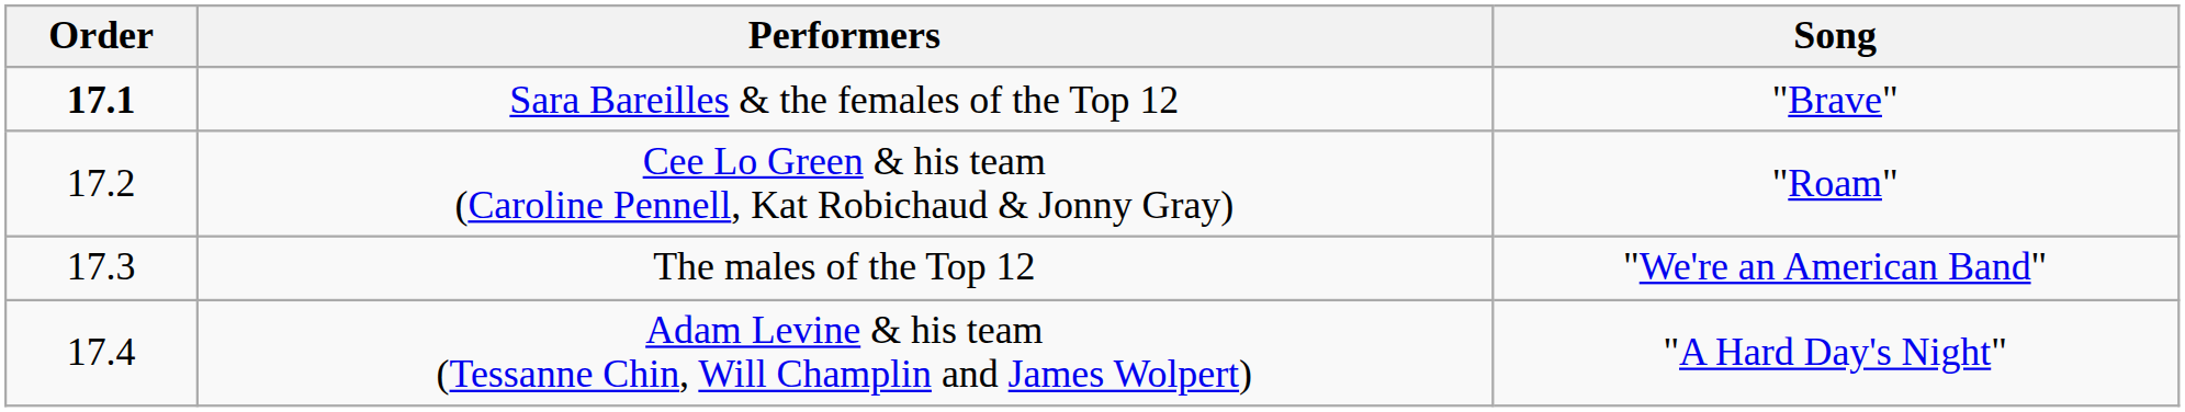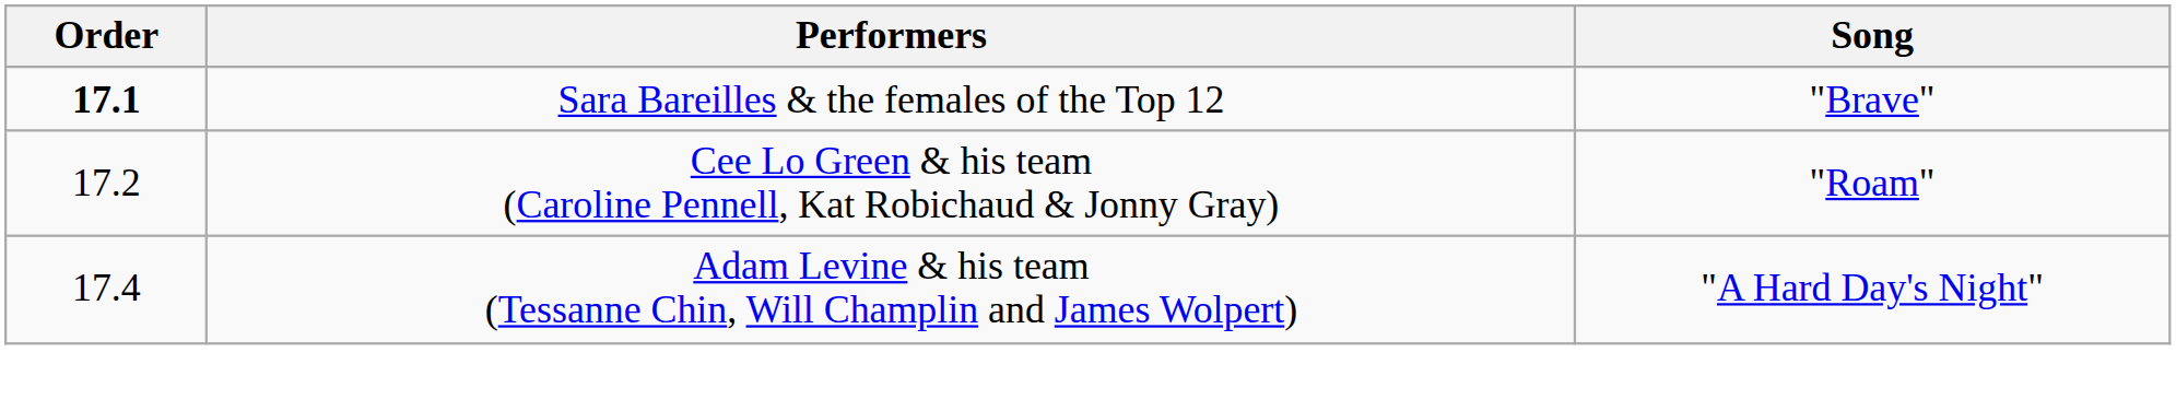- row: 17.3 | The males of the Top 12 | "We're an American Band"
